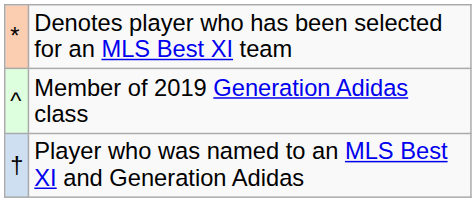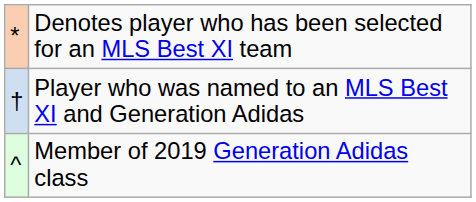rows swapped: Member of 2019 Generation Adidas class <-> Player who was named to an MLS Best XI and Generation Adidas
